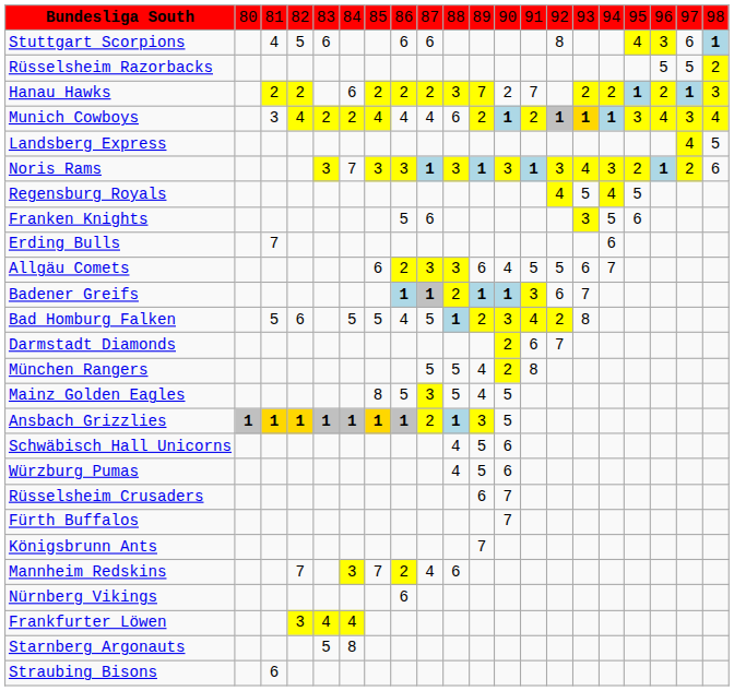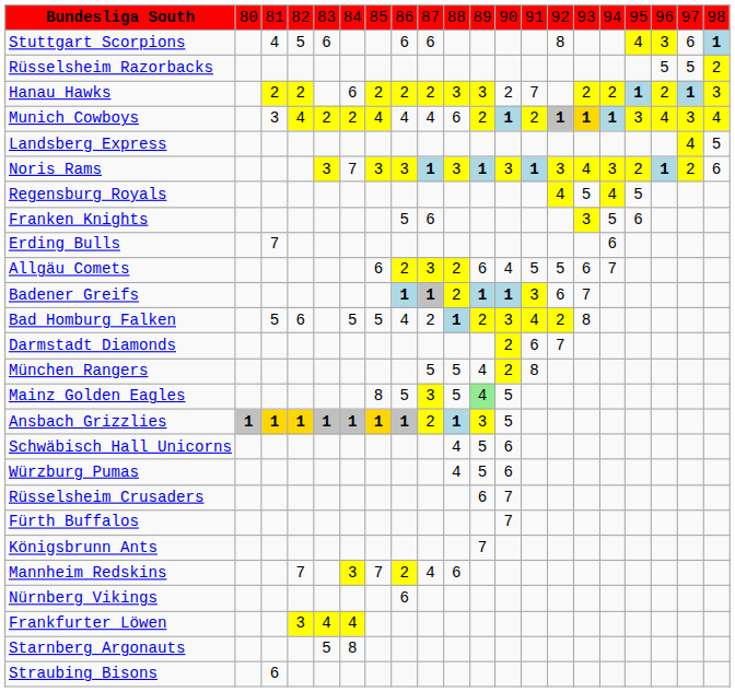Hanau Hawks | column 11: 7 -> 3
Allgäu Comets | column 10: 3 -> 2
Bad Homburg Falken | column 9: 5 -> 2
Mainz Golden Eagles | column 11: no background -> lightgreen background
